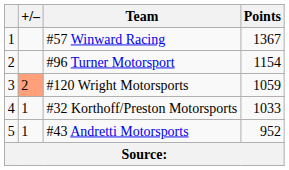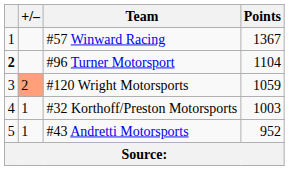#96 Turner Motorsport | column 1: normal -> bold
#96 Turner Motorsport | Points: 1154 -> 1104
#32 Korthoff/Preston Motorsports | Points: 1033 -> 1003
